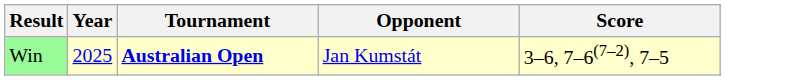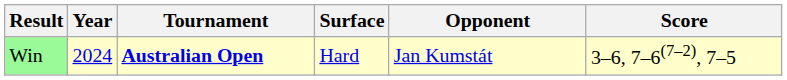+ column: Surface | Hard
Win | Year: 2025 -> 2024
